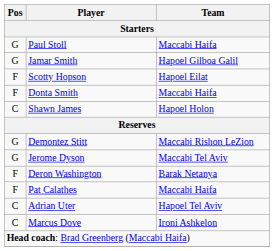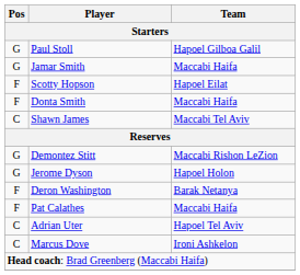Paul Stoll | Team: Maccabi Haifa -> Hapoel Gilboa Galil
Jamar Smith | Team: Hapoel Gilboa Galil -> Maccabi Haifa
Shawn James | Team: Hapoel Holon -> Maccabi Tel Aviv
Jerome Dyson | Team: Maccabi Tel Aviv -> Hapoel Holon
